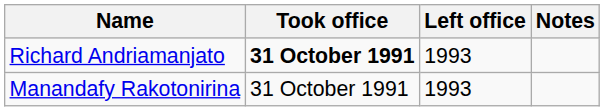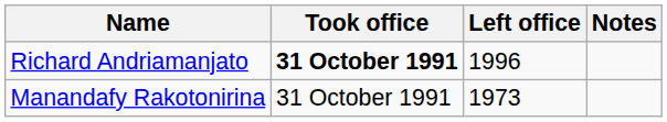Richard Andriamanjato | Left office: 1993 -> 1996
Manandafy Rakotonirina | Left office: 1993 -> 1973
